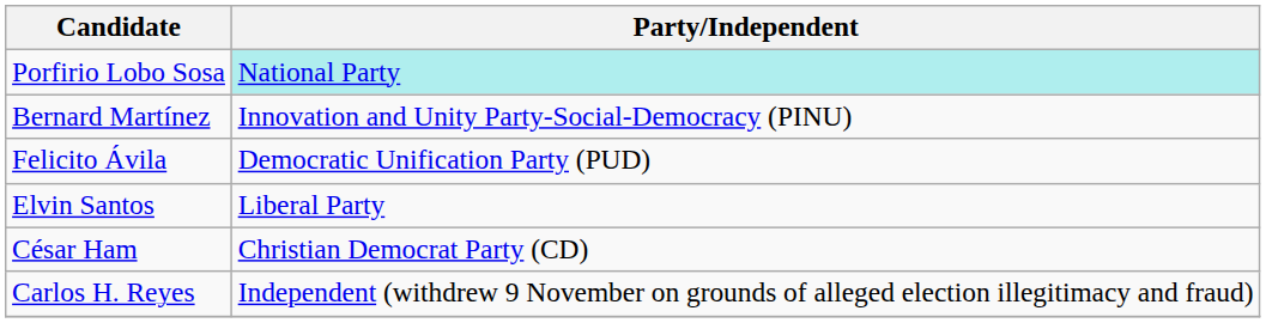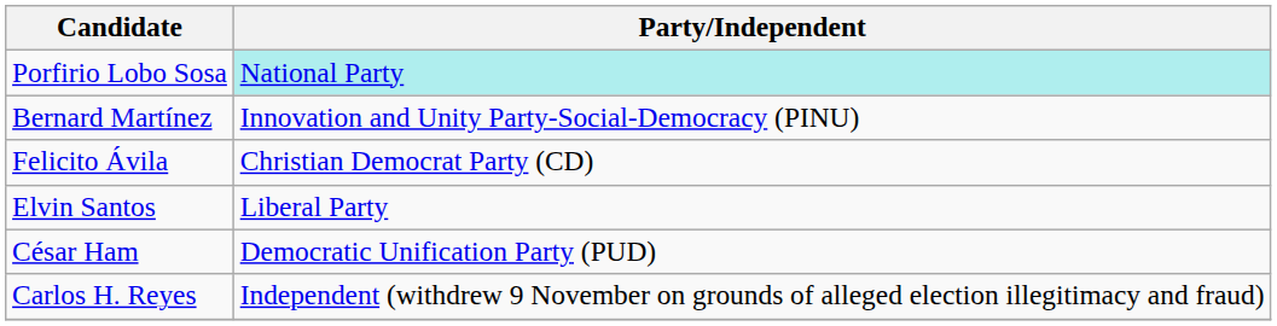Felicito Ávila | Party/Independent: Democratic Unification Party (PUD) -> Christian Democrat Party (CD)
César Ham | Party/Independent: Christian Democrat Party (CD) -> Democratic Unification Party (PUD)
